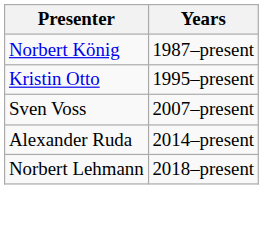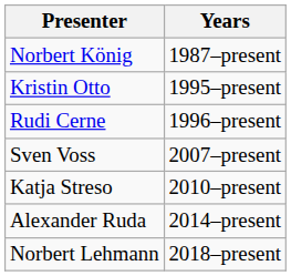+ row: Rudi Cerne | 1996–present
+ row: Katja Streso | 2010–present
